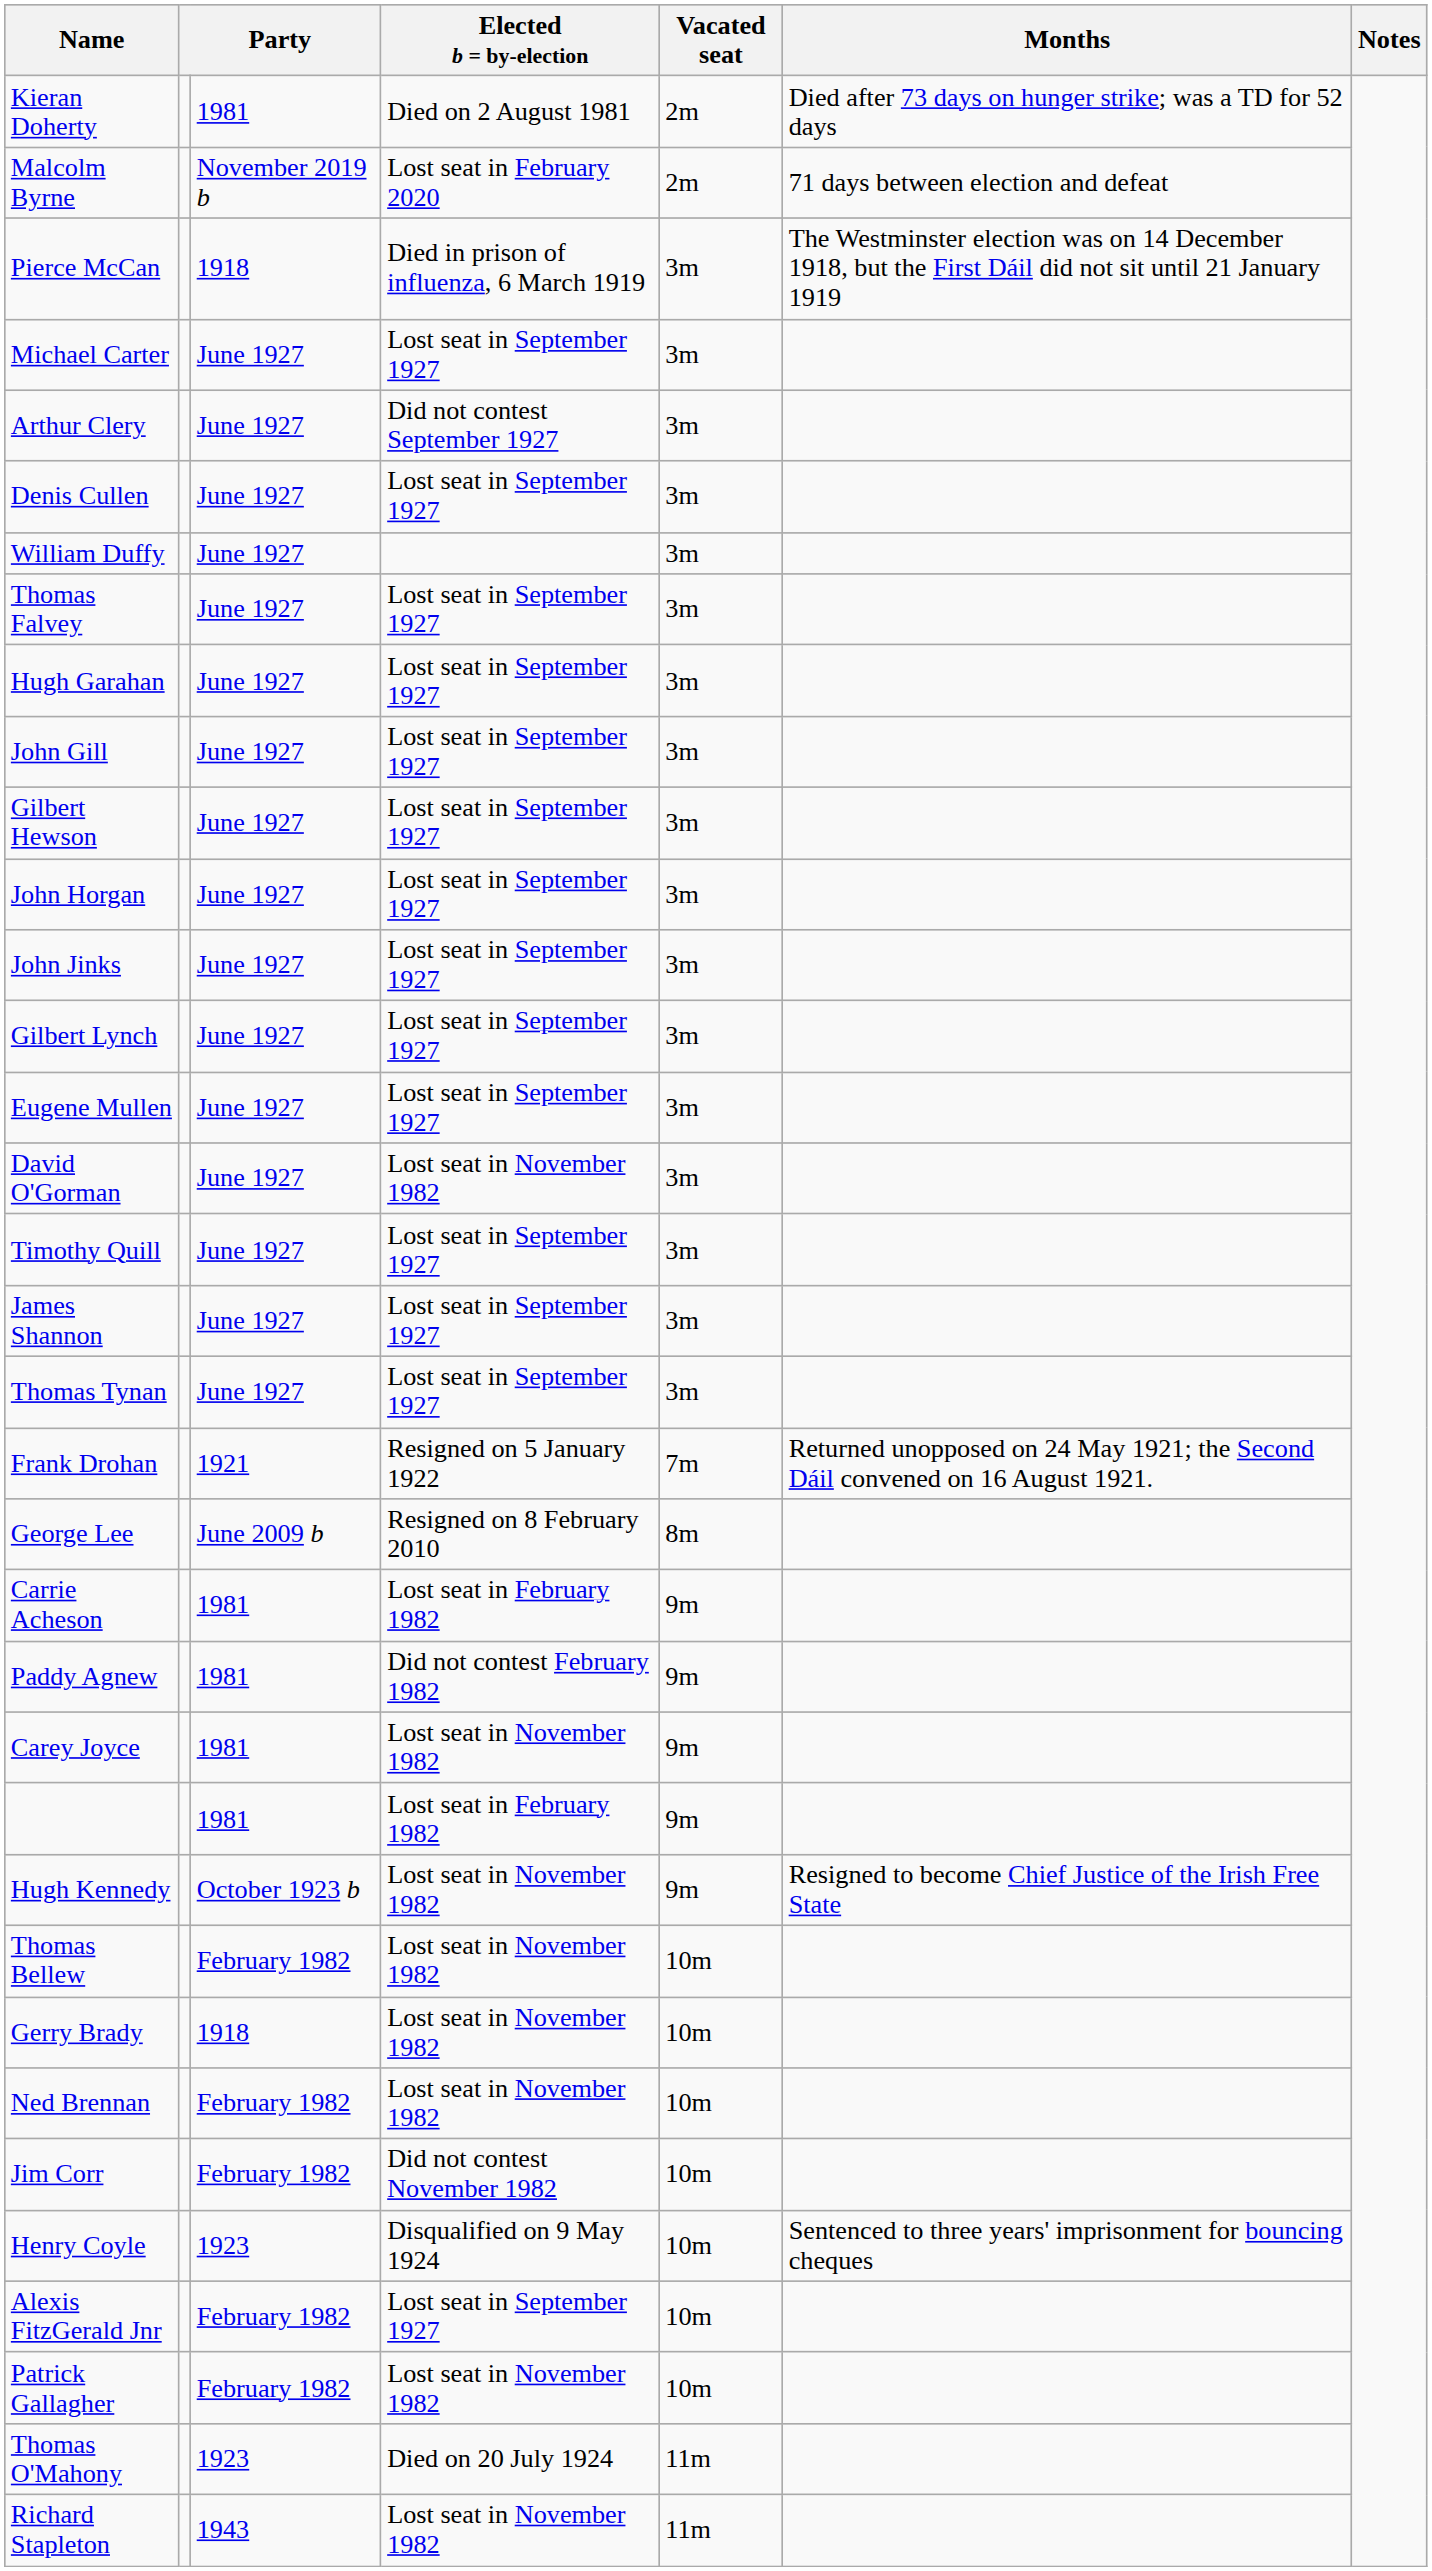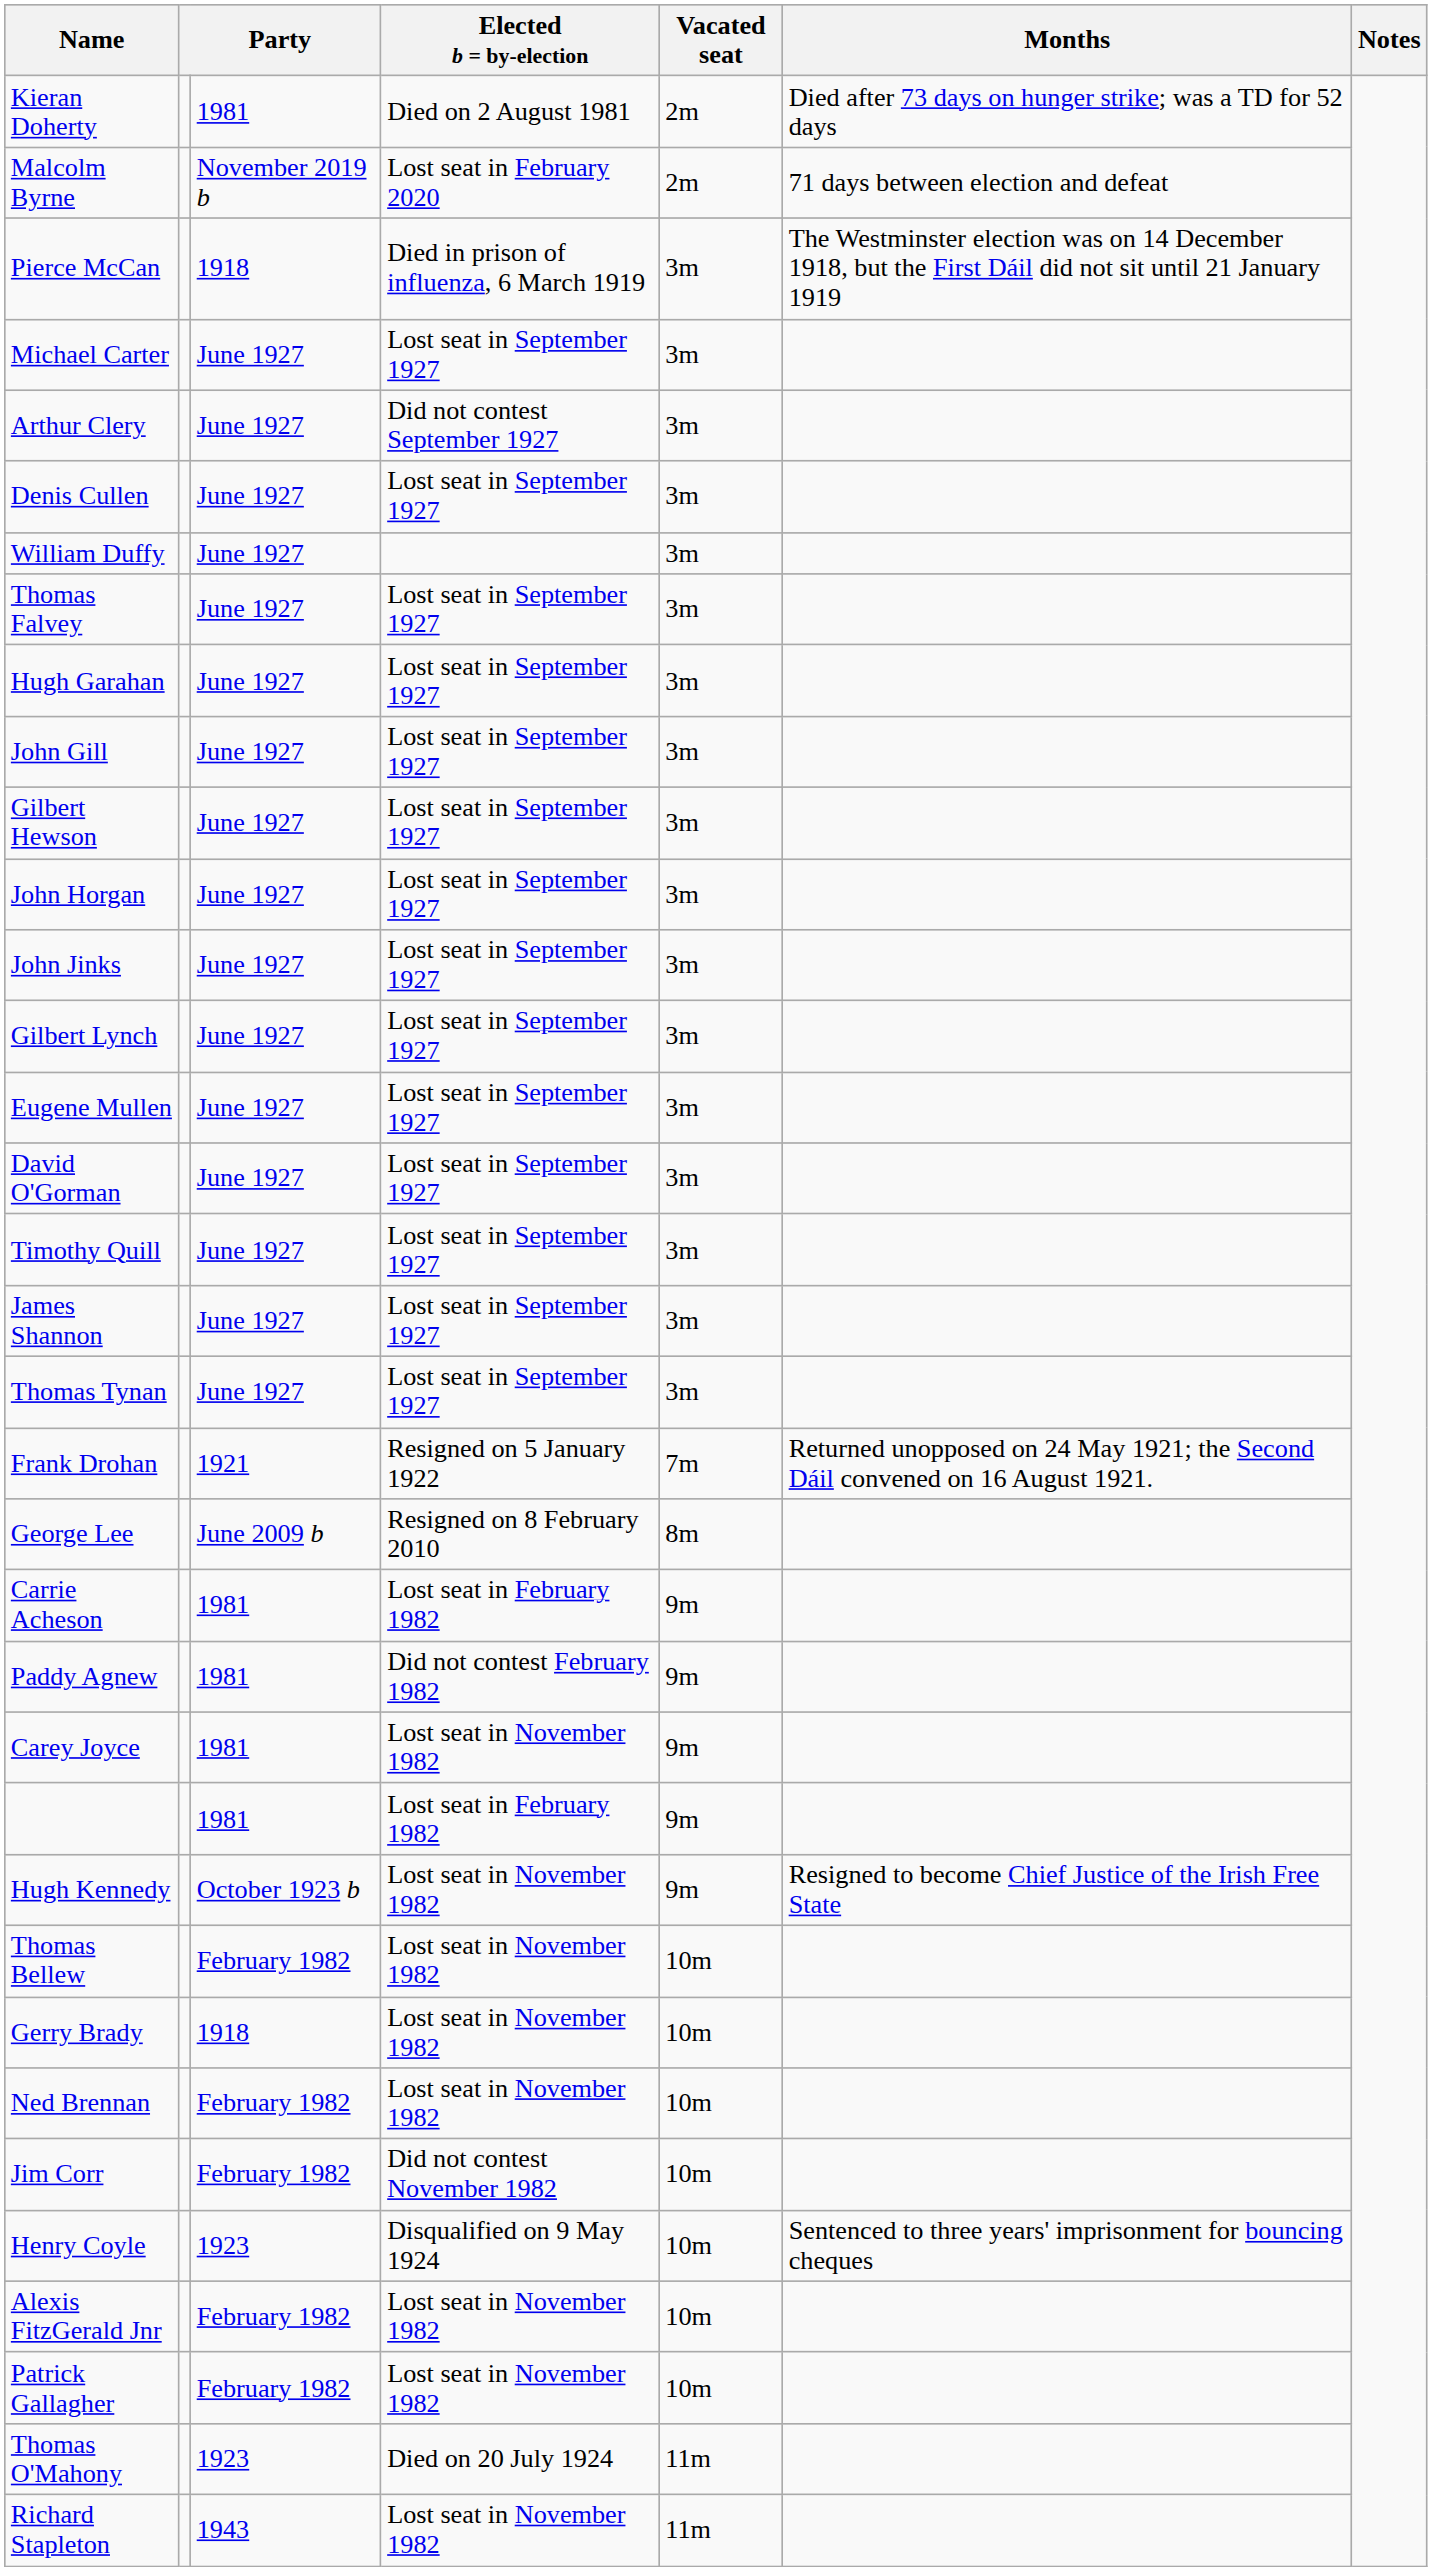David O'Gorman | Elected b = by-election: Lost seat in November 1982 -> Lost seat in September 1927
Alexis FitzGerald Jnr | Elected b = by-election: Lost seat in September 1927 -> Lost seat in November 1982
